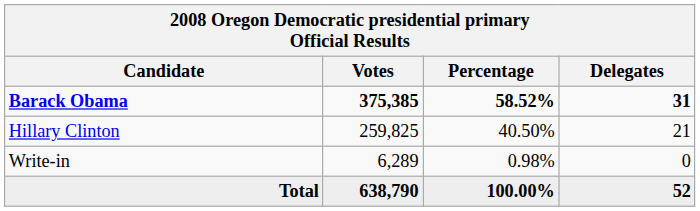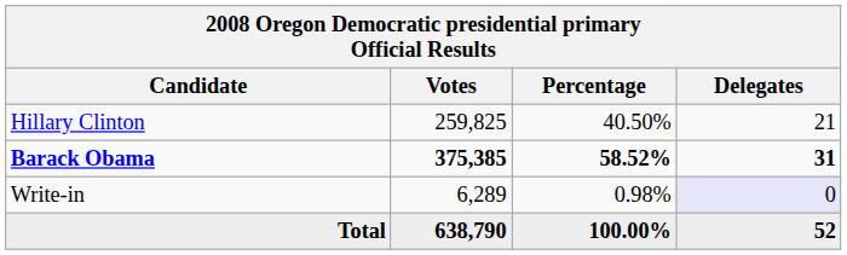rows swapped: Barack Obama <-> Hillary Clinton
Write-in | Delegates: no background -> lavender background
